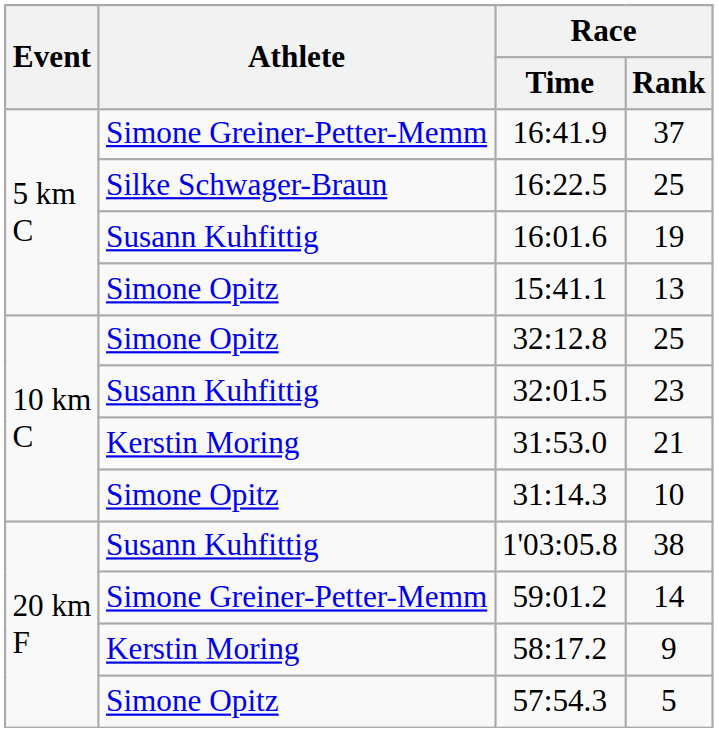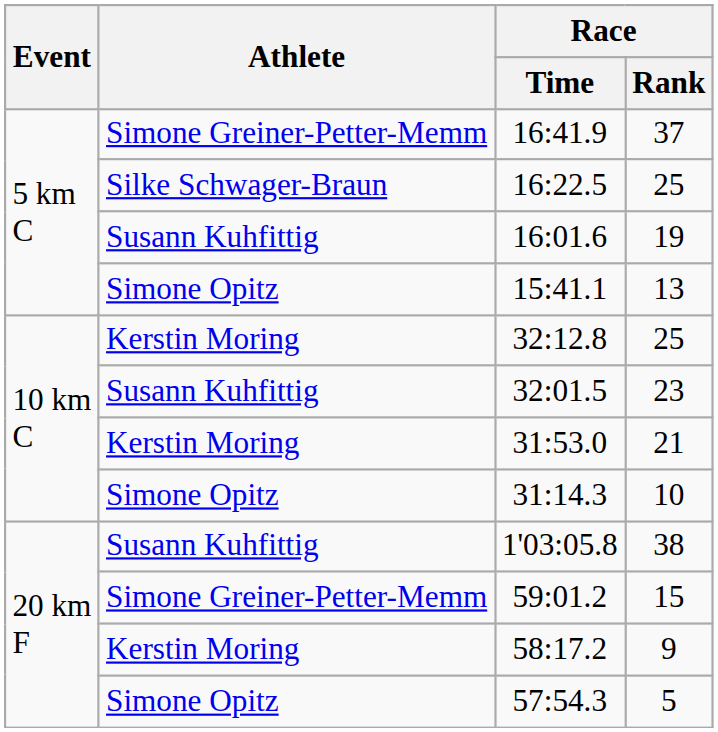32:12.8 | Athlete: Simone Opitz -> Kerstin Moring
59:01.2 | Race / Rank: 14 -> 15
